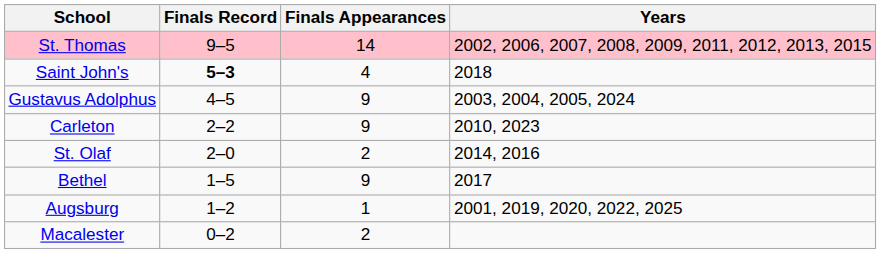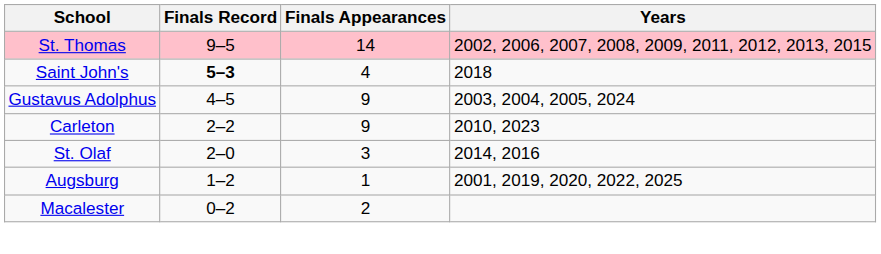St. Olaf | Finals Appearances: 2 -> 3
- row: Bethel | 1–5 | 9 | 2017
